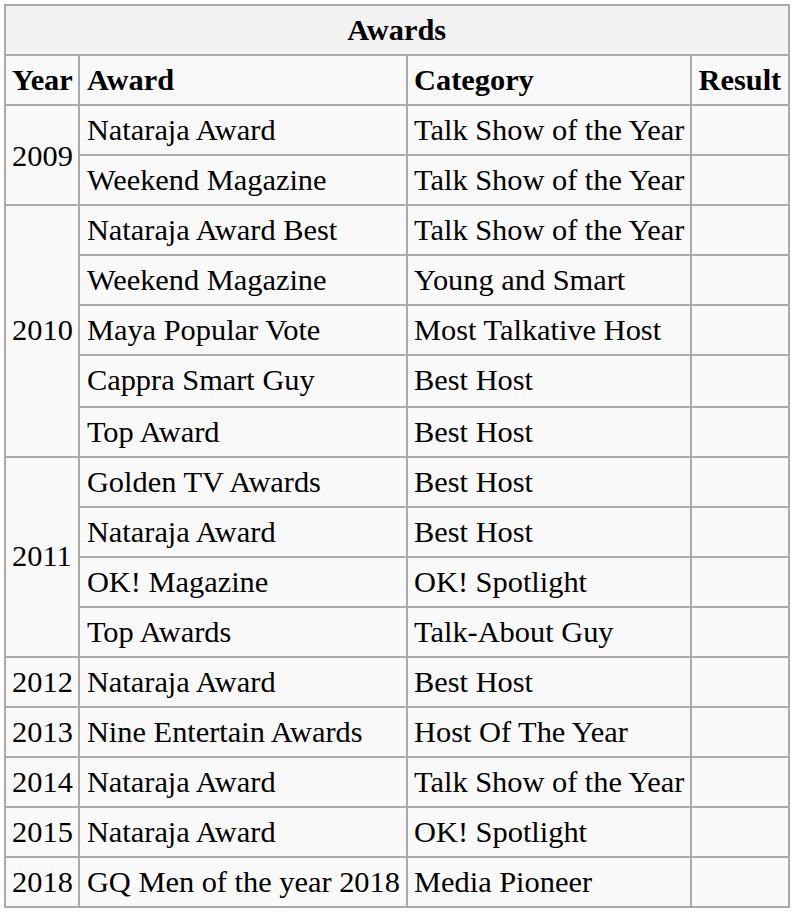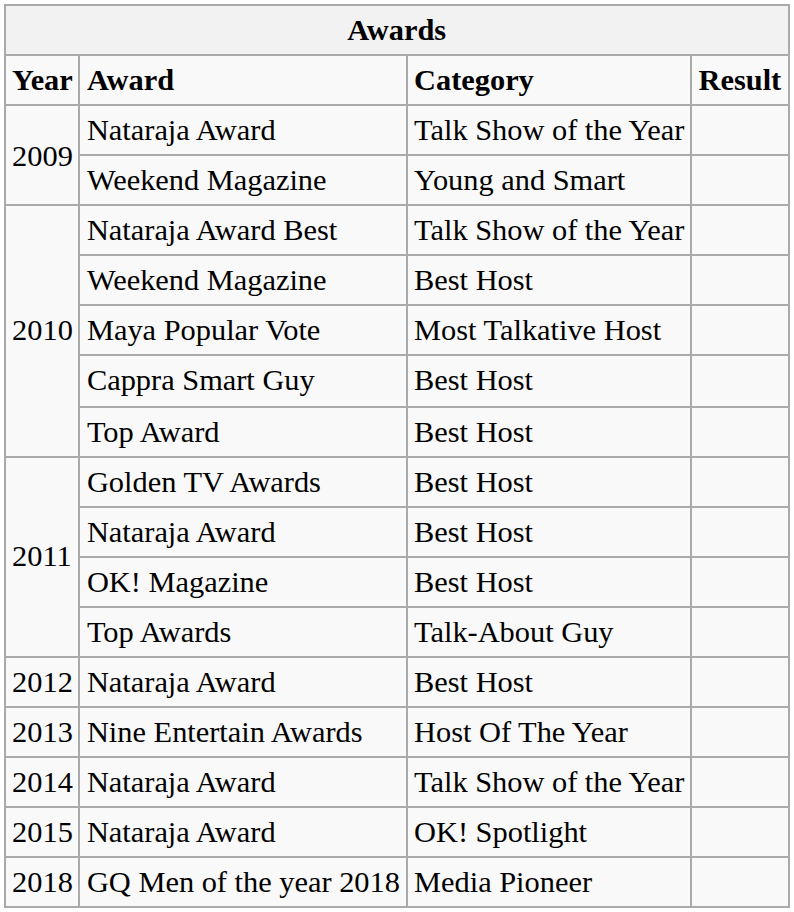2009 / Weekend Magazine | Category: Talk Show of the Year -> Young and Smart
2010 / Weekend Magazine | Category: Young and Smart -> Best Host
OK! Magazine | Category: OK! Spotlight -> Best Host
